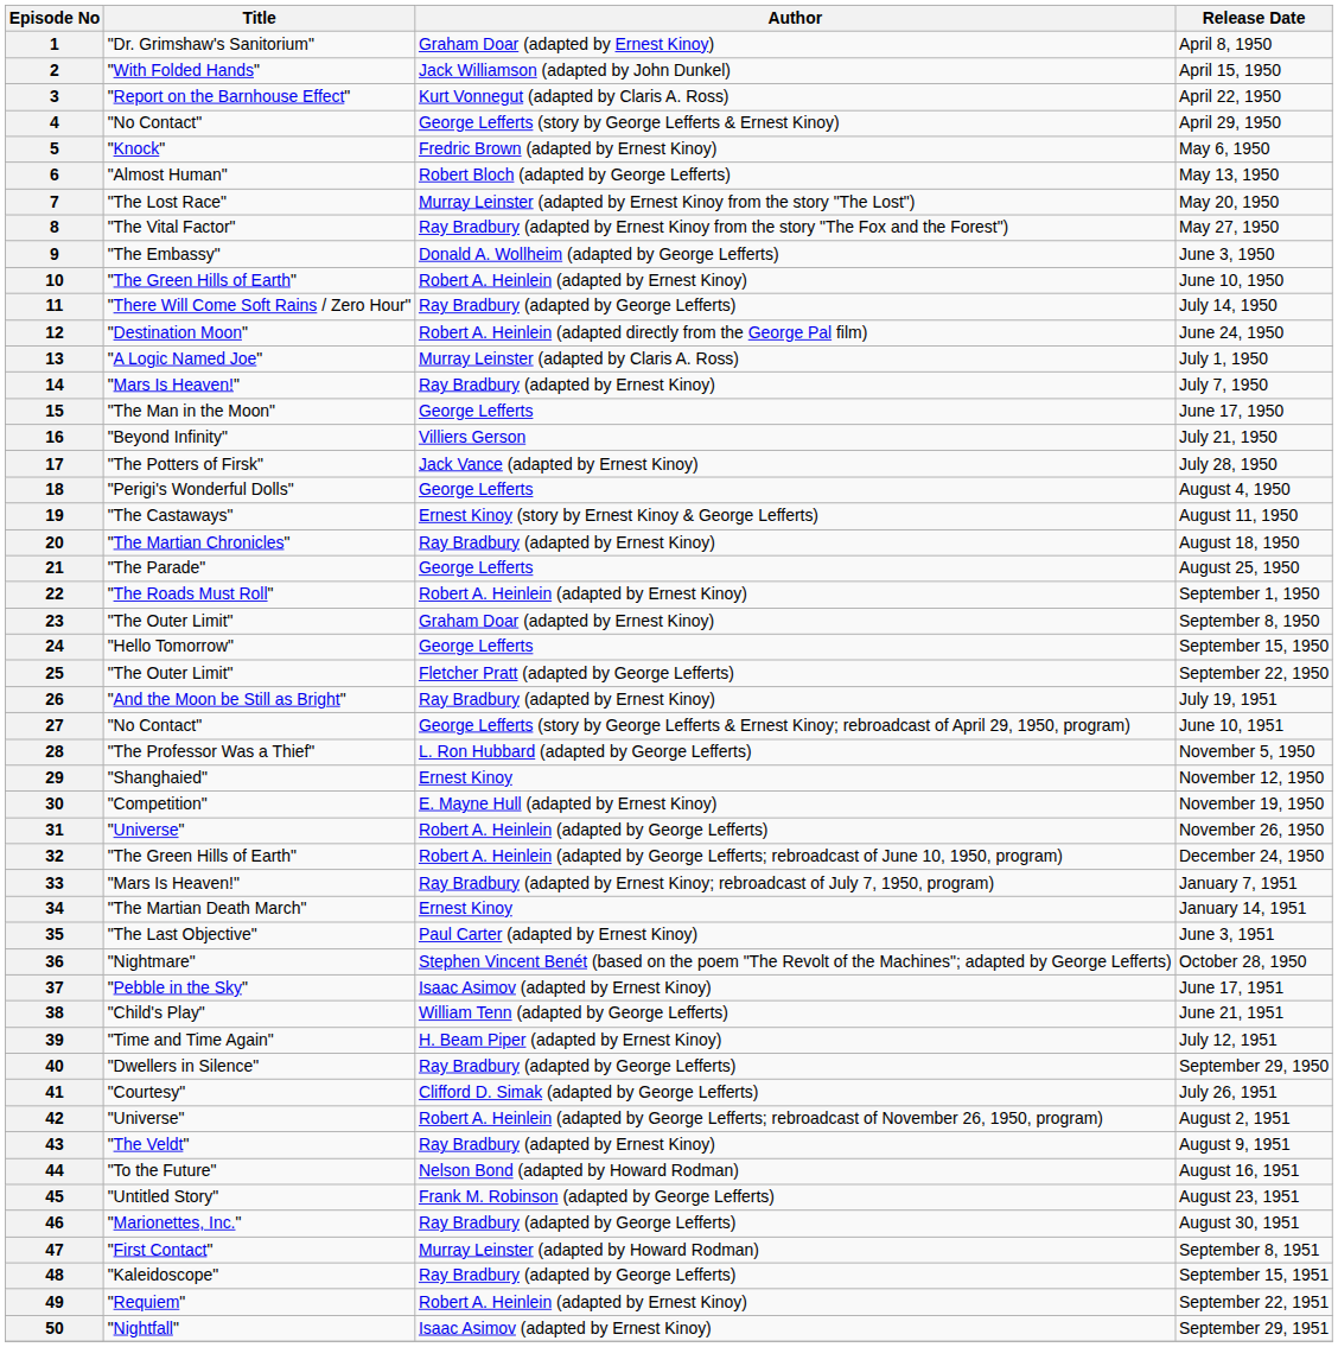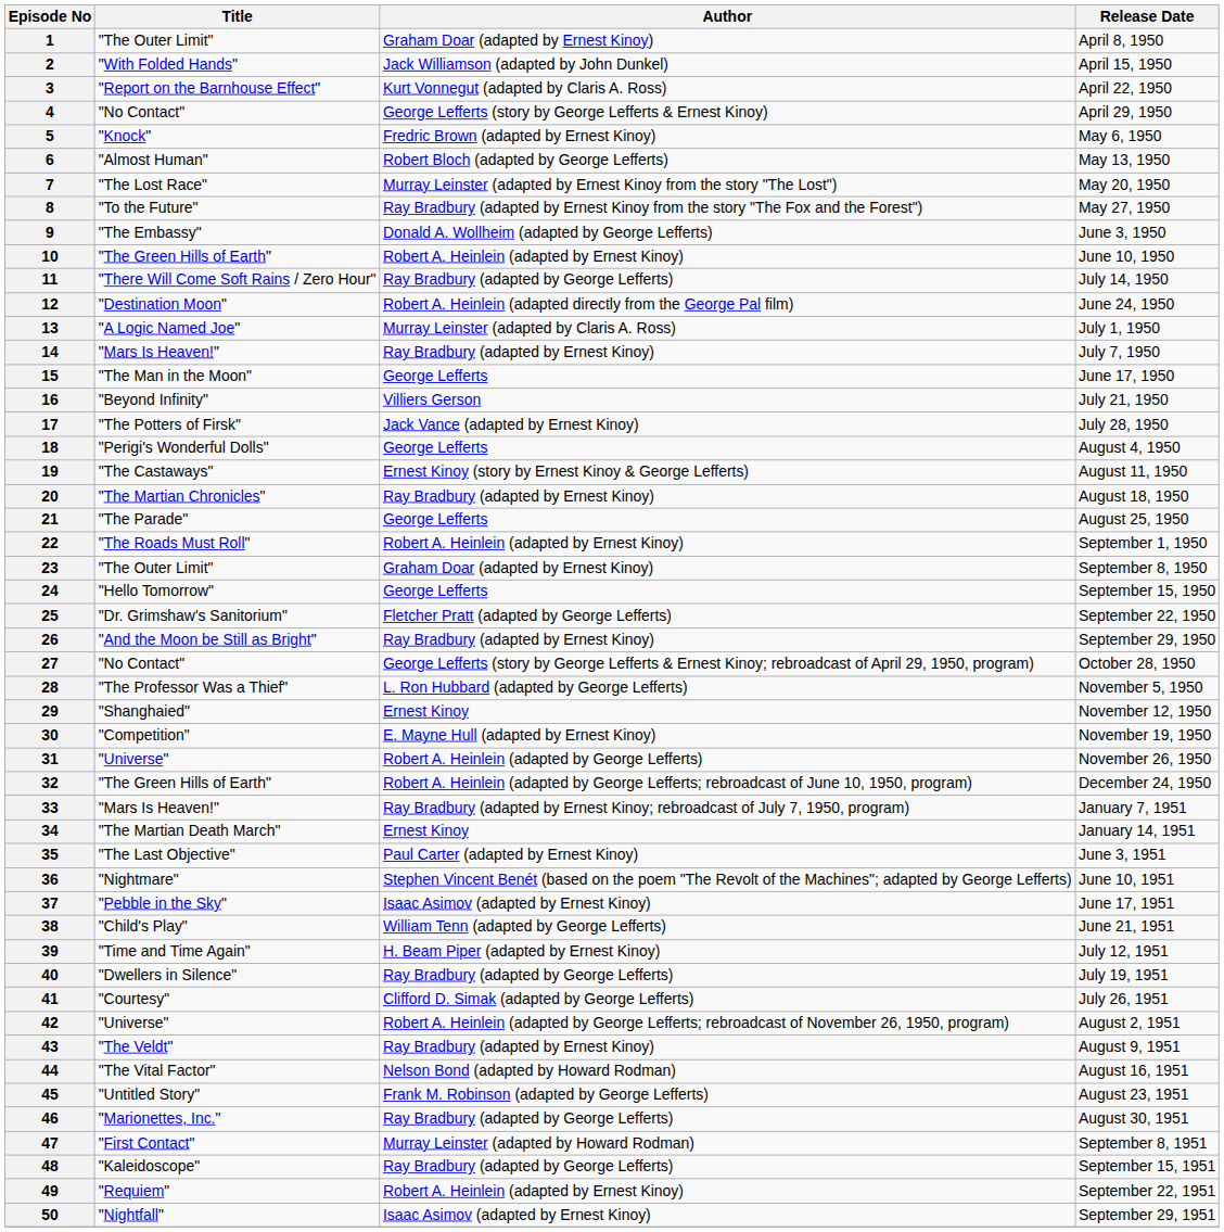1 | Title: "Dr. Grimshaw's Sanitorium" -> "The Outer Limit"
8 | Title: "The Vital Factor" -> "To the Future"
25 | Title: "The Outer Limit" -> "Dr. Grimshaw's Sanitorium"
26 | Release Date: July 19, 1951 -> September 29, 1950
27 | Release Date: June 10, 1951 -> October 28, 1950
36 | Release Date: October 28, 1950 -> June 10, 1951
40 | Release Date: September 29, 1950 -> July 19, 1951
44 | Title: "To the Future" -> "The Vital Factor"
